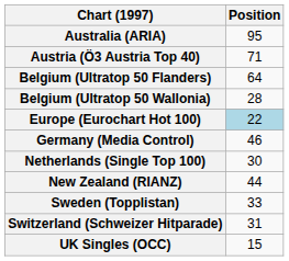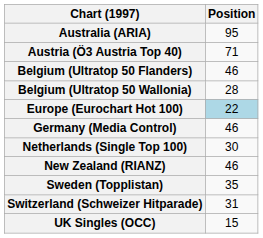Belgium (Ultratop 50 Flanders) | Position: 64 -> 46
New Zealand (RIANZ) | Position: 44 -> 46
Sweden (Topplistan) | Position: 33 -> 35
